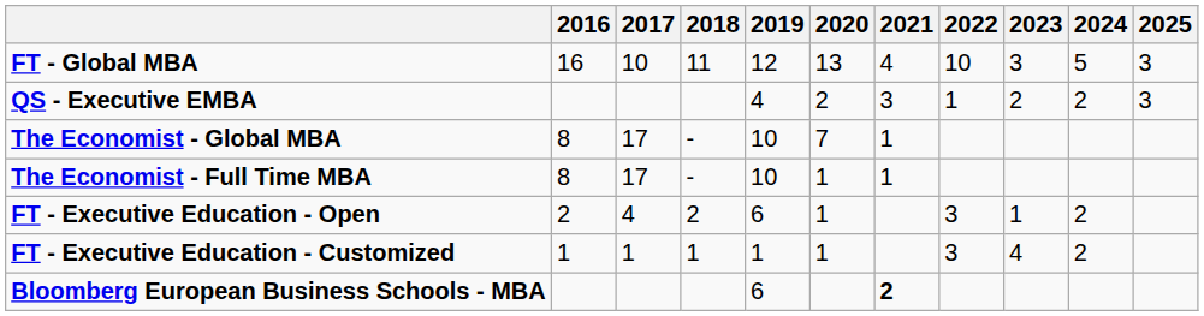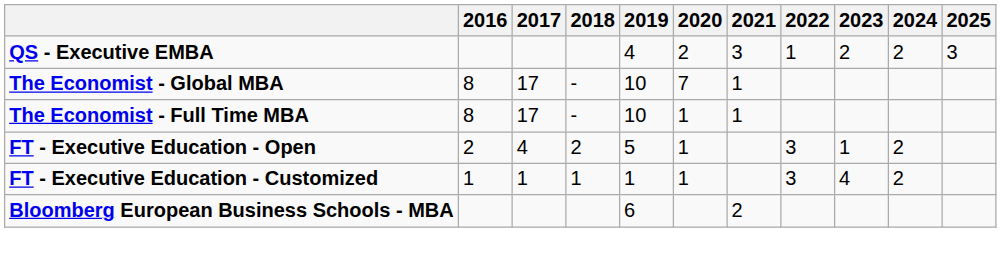- row: FT - Global MBA | 16 | 10 | 11 | 12 | 13 | 4 | 10 | 3 | 5 | 3
FT - Executive Education - Open | 2019: 6 -> 5
Bloomberg European Business Schools - MBA | 2021: bold -> normal
